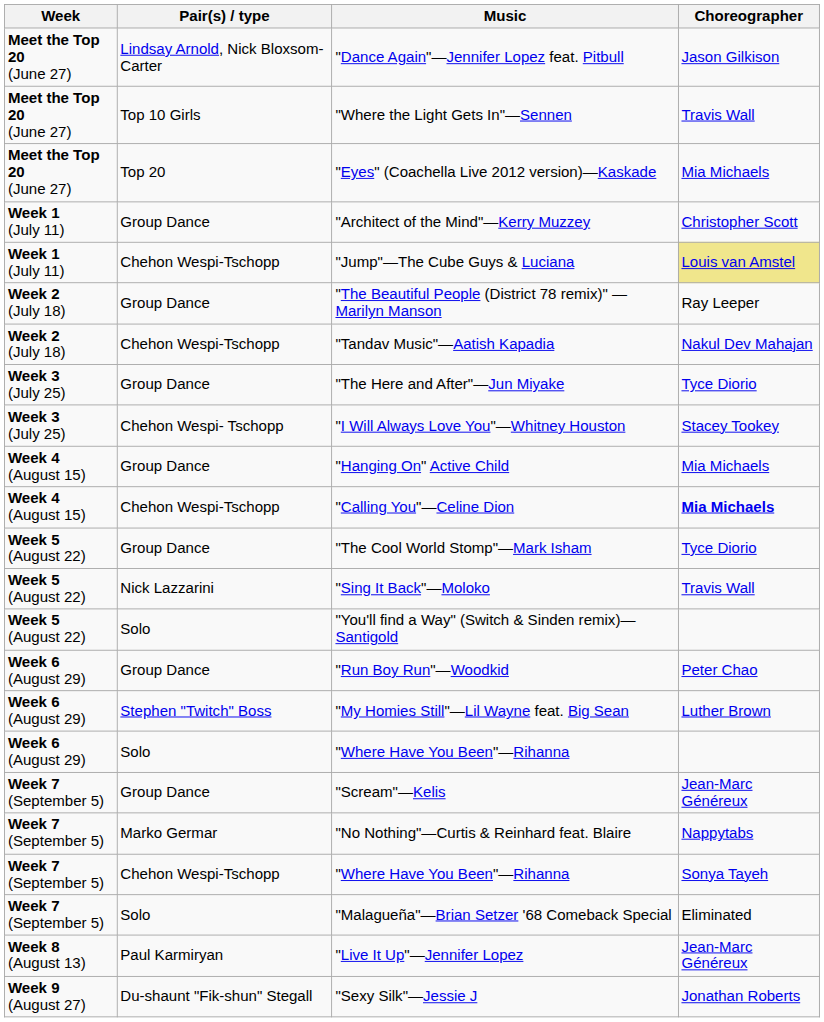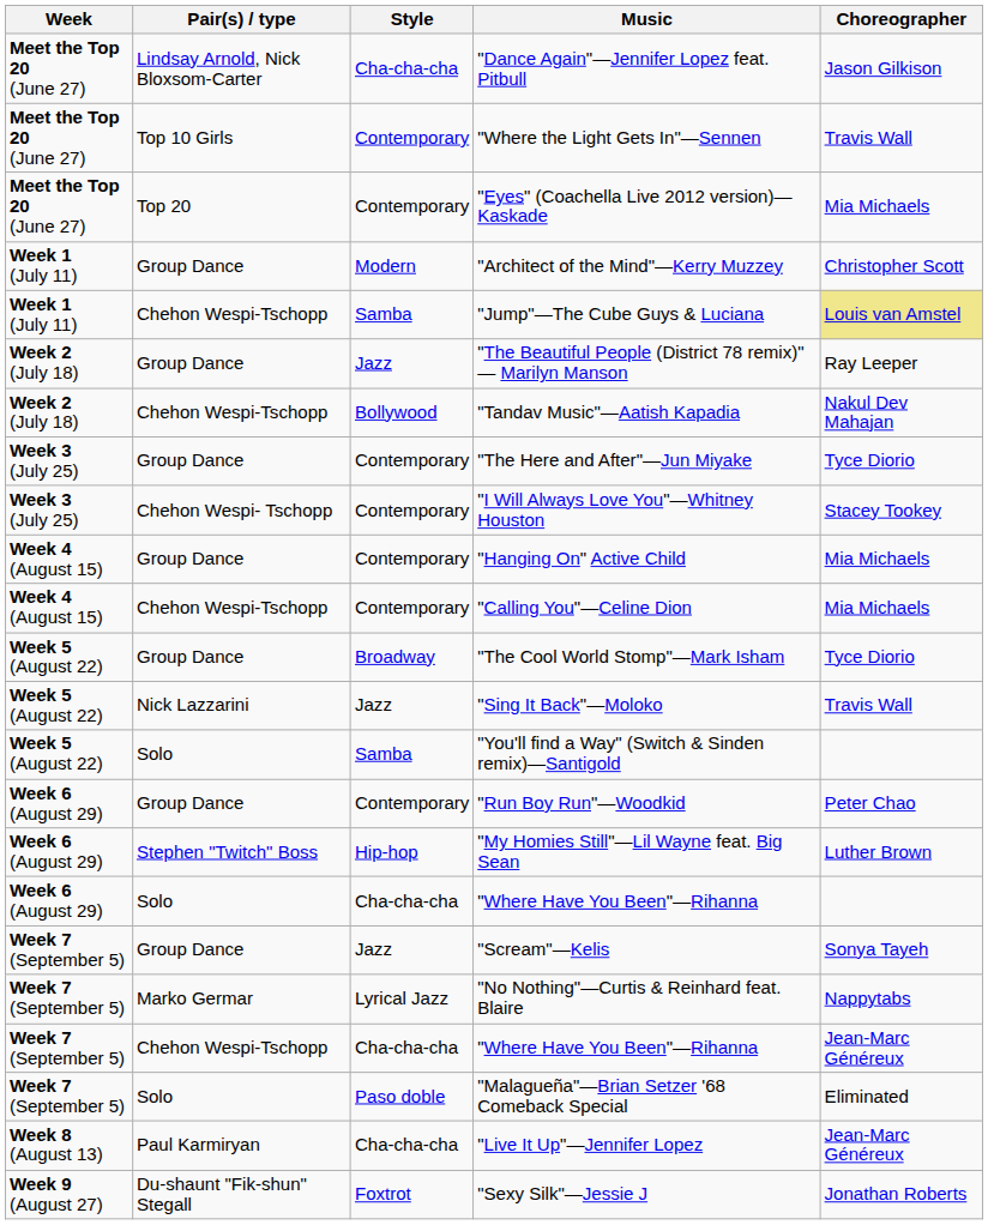+ column: Style | Cha-cha-cha | Contemporary | Contemporary | Modern | Samba | Jazz | Bollywood | Contemporary | Contemporary | Contemporary | Contemporary | Broadway | Jazz | Samba | Contemporary | Hip-hop | Cha-cha-cha | Jazz | Lyrical Jazz | Cha-cha-cha | Paso doble | Cha-cha-cha | Foxtrot
"Calling You"—Celine Dion | Choreographer: bold -> normal
"Scream"—Kelis | Choreographer: Jean-Marc Généreux -> Sonya Tayeh
Chehon Wespi-Tschopp / "Where Have You Been"—Rihanna | Choreographer: Sonya Tayeh -> Jean-Marc Généreux
